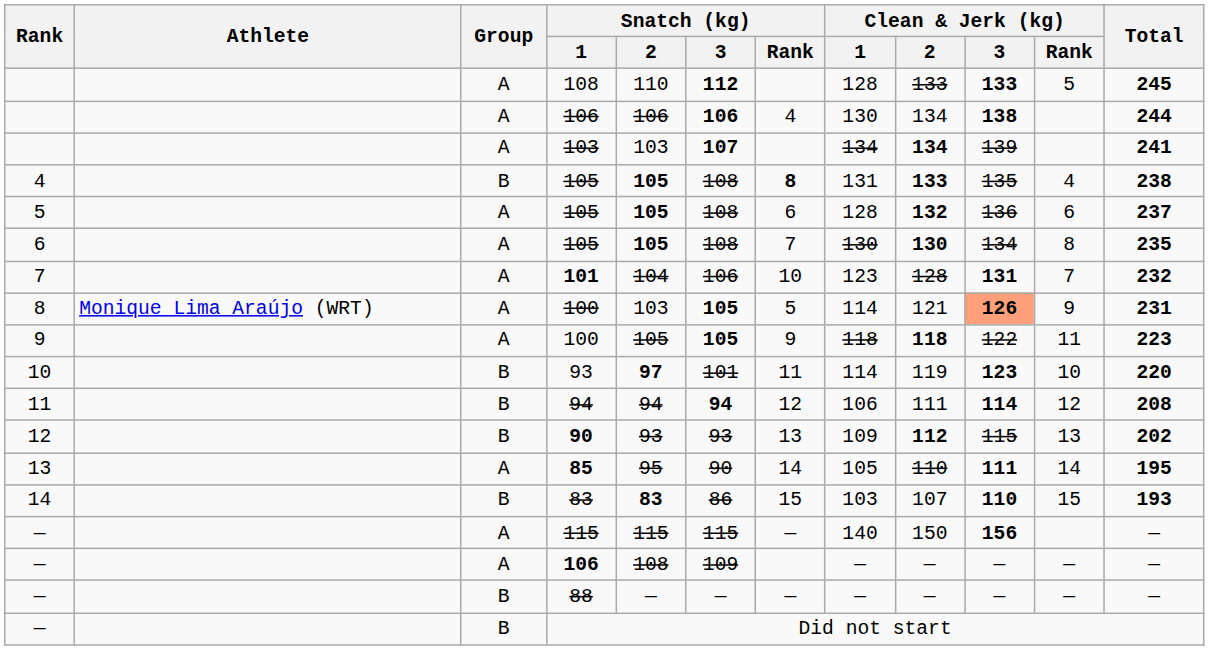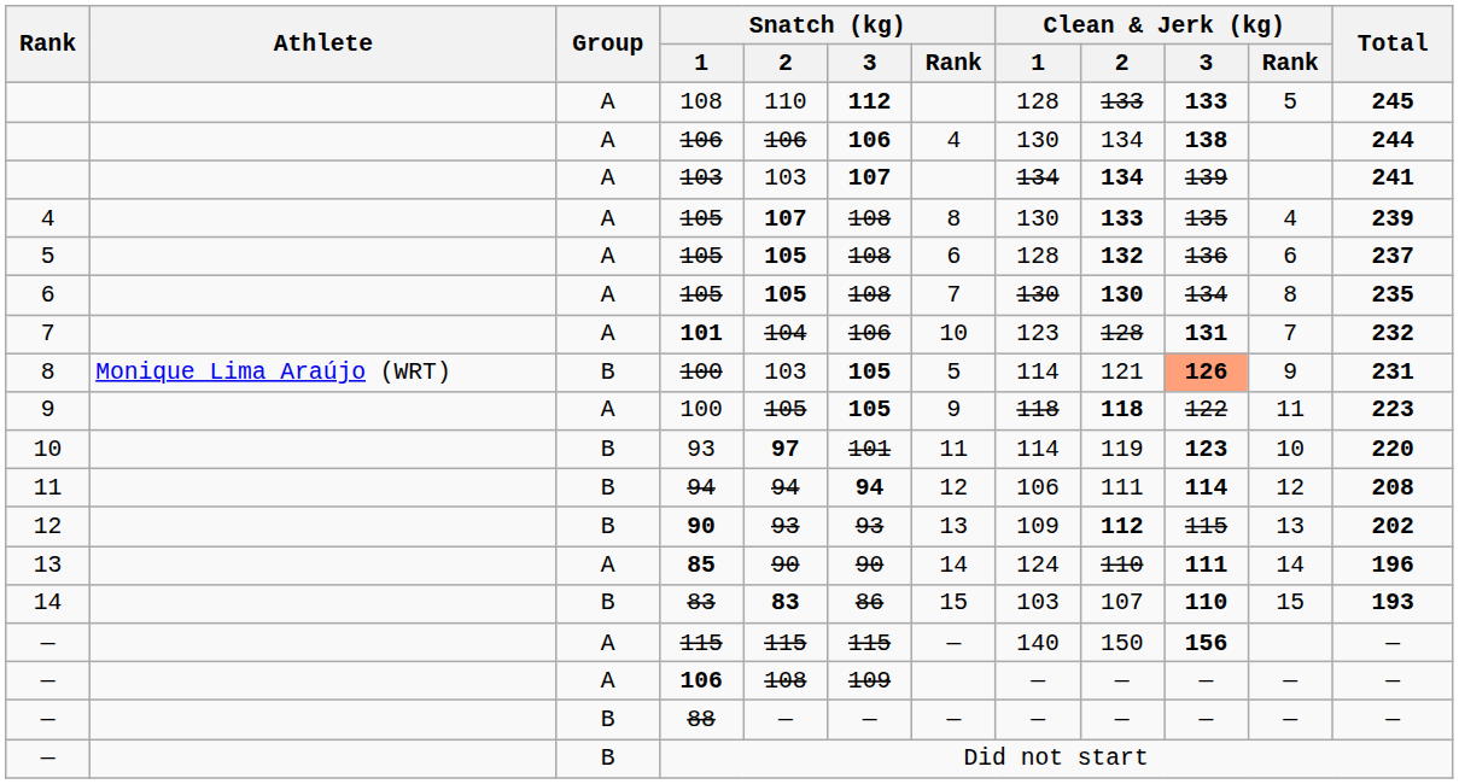4 / 105 | Group: B -> A
4 / 105 | Snatch (kg) / 2: 105 -> 107
4 / 105 | Snatch (kg) / Rank: bold -> normal
4 / 105 | Clean & Jerk (kg) / 1: 131 -> 130
4 / 105 | Total: 238 -> 239
8 / 100 | Group: A -> B
85 | Snatch (kg) / 2: 95 -> 90
85 | Clean & Jerk (kg) / 1: 105 -> 124
85 | Total: 195 -> 196
